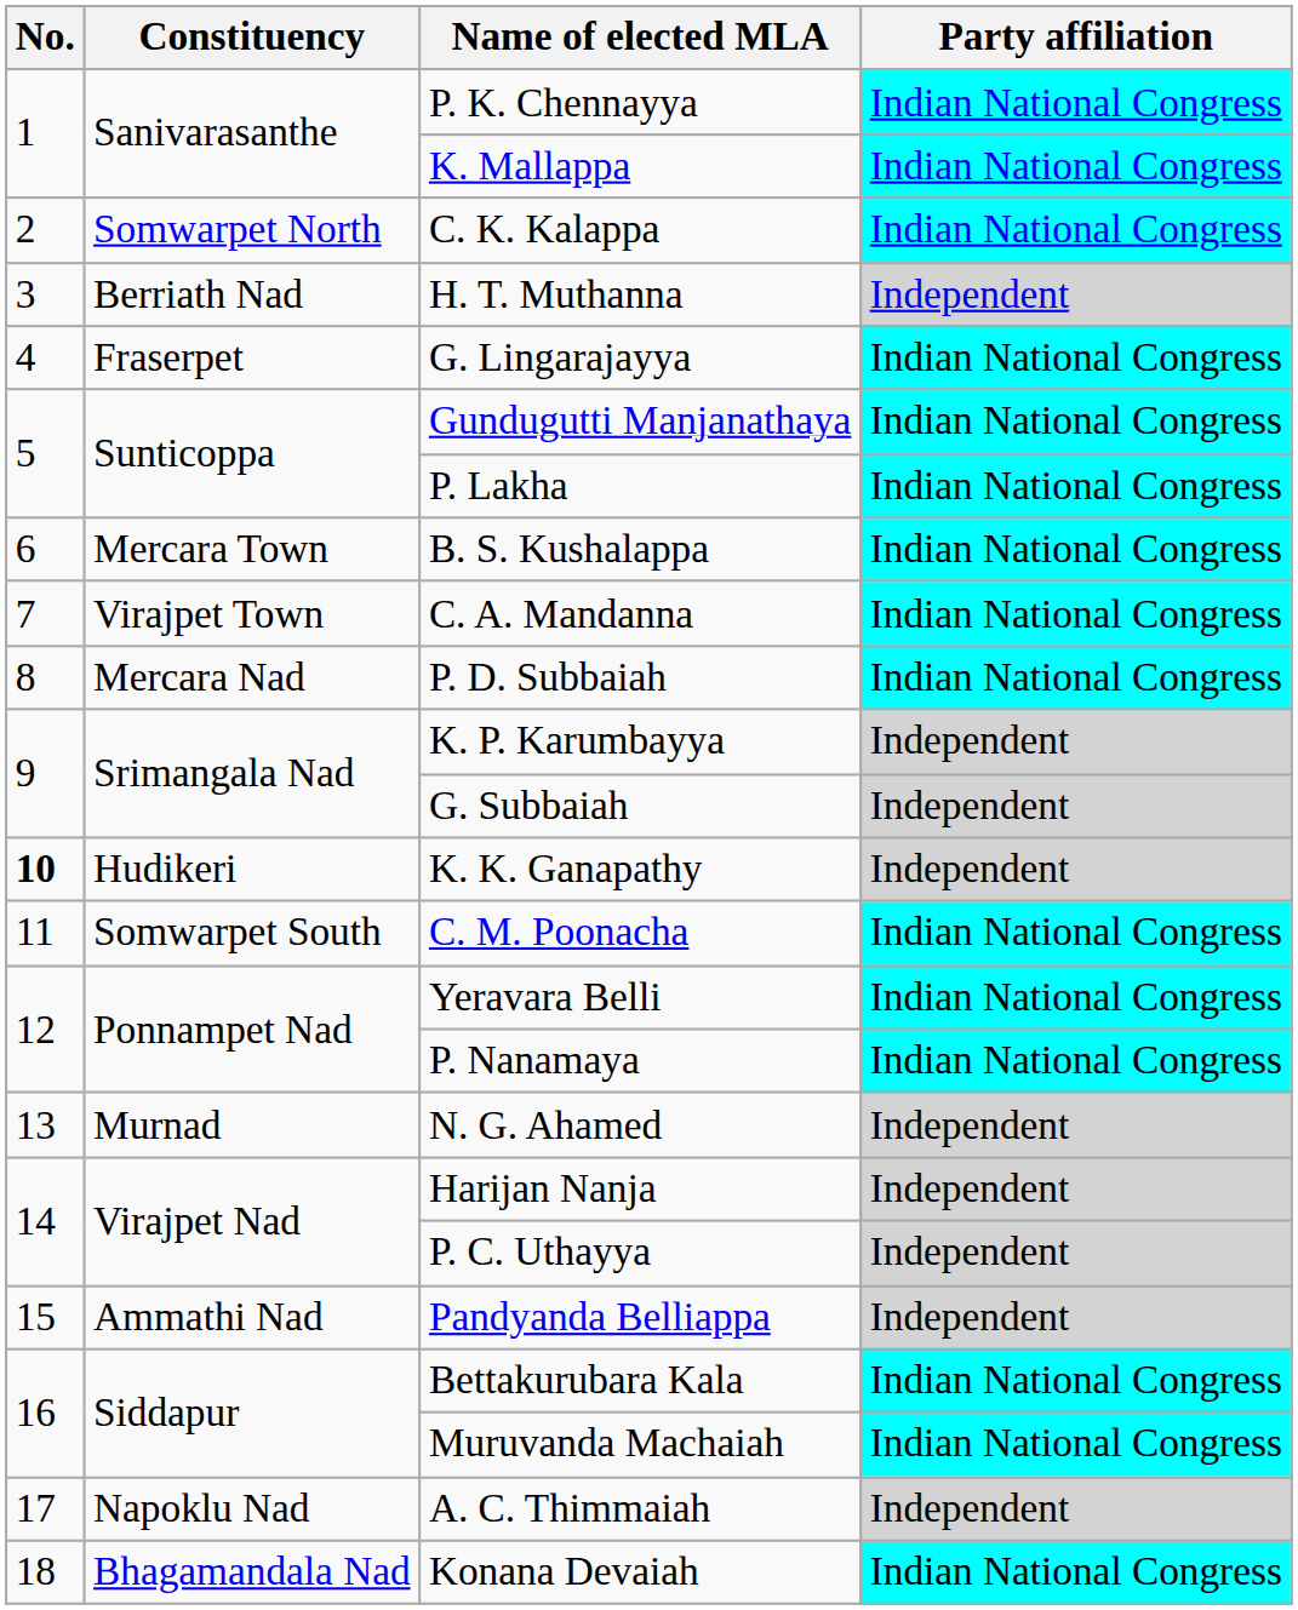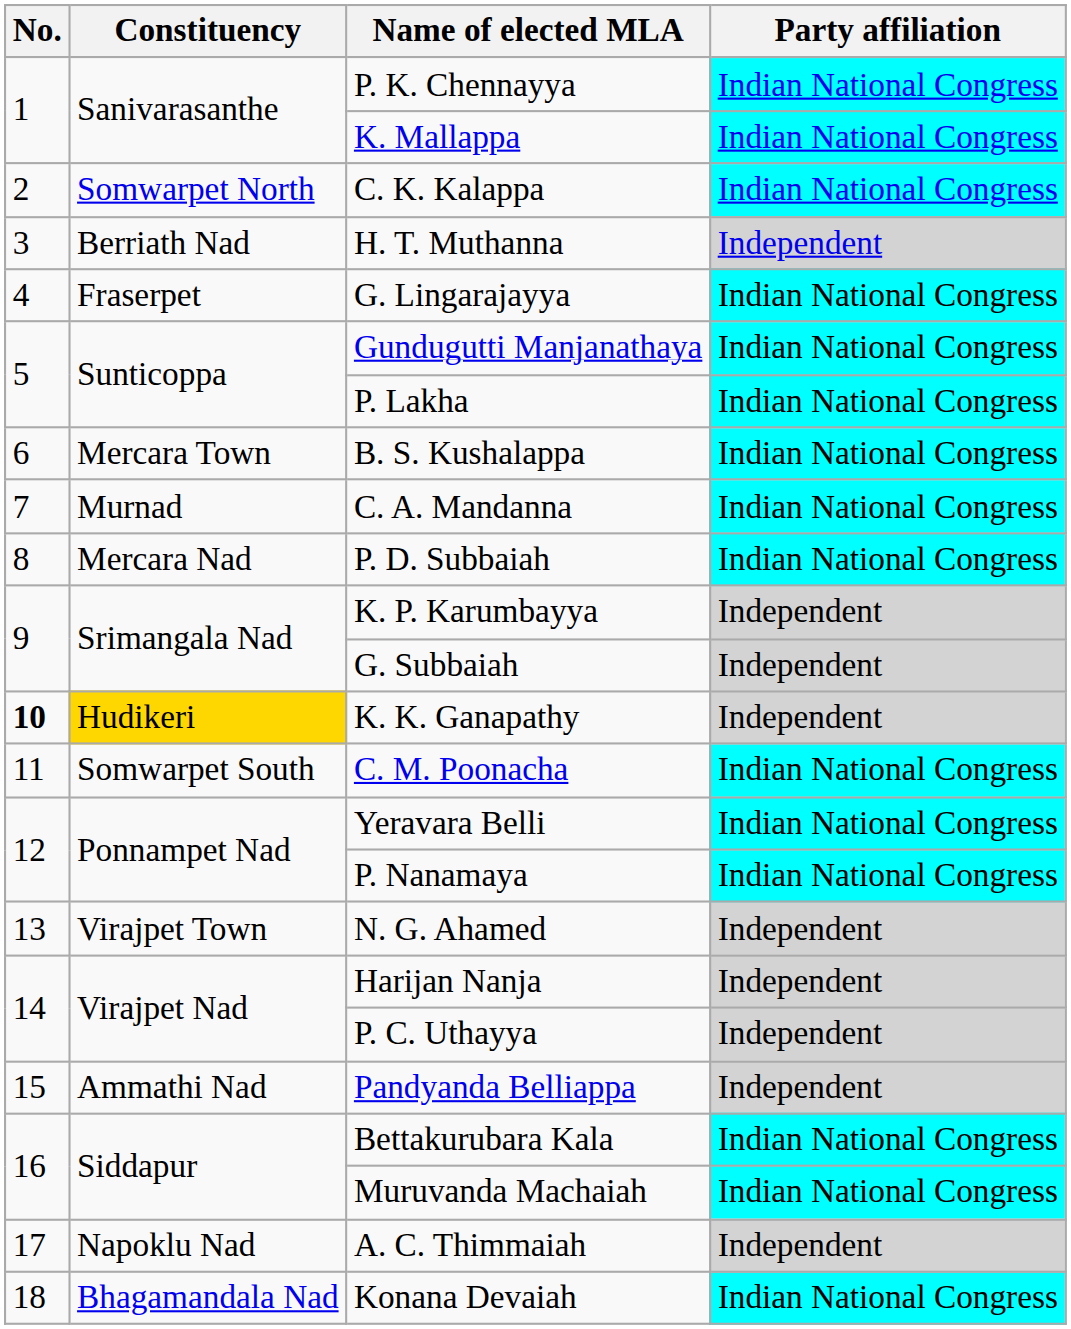C. A. Mandanna | Constituency: Virajpet Town -> Murnad
K. K. Ganapathy | Constituency: no background -> gold background
N. G. Ahamed | Constituency: Murnad -> Virajpet Town
